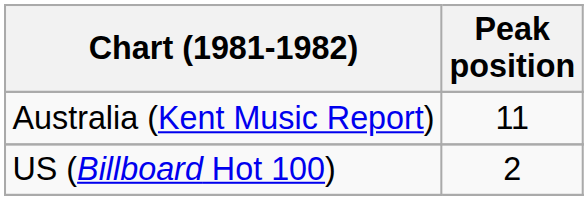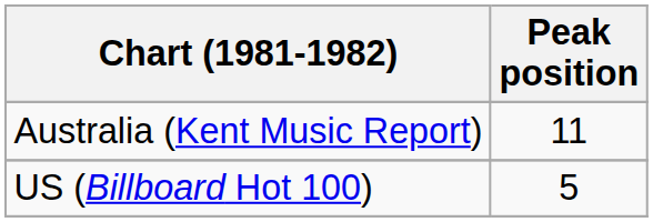US (Billboard Hot 100) | Peak position: 2 -> 5
